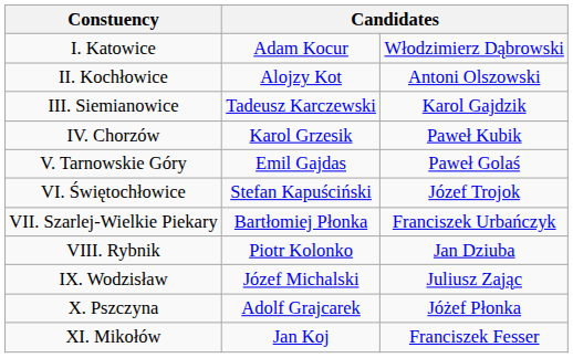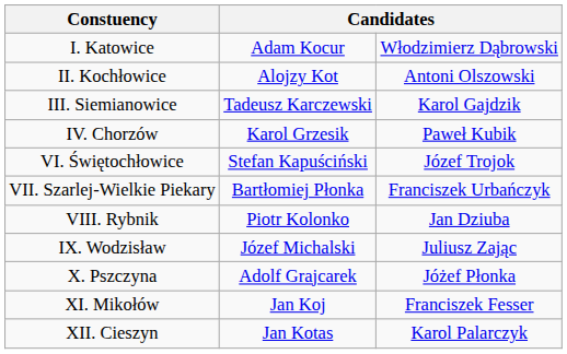- row: V. Tarnowskie Góry | Emil Gajdas | Paweł Golaś
+ row: XII. Cieszyn | Jan Kotas | Karol Palarczyk
